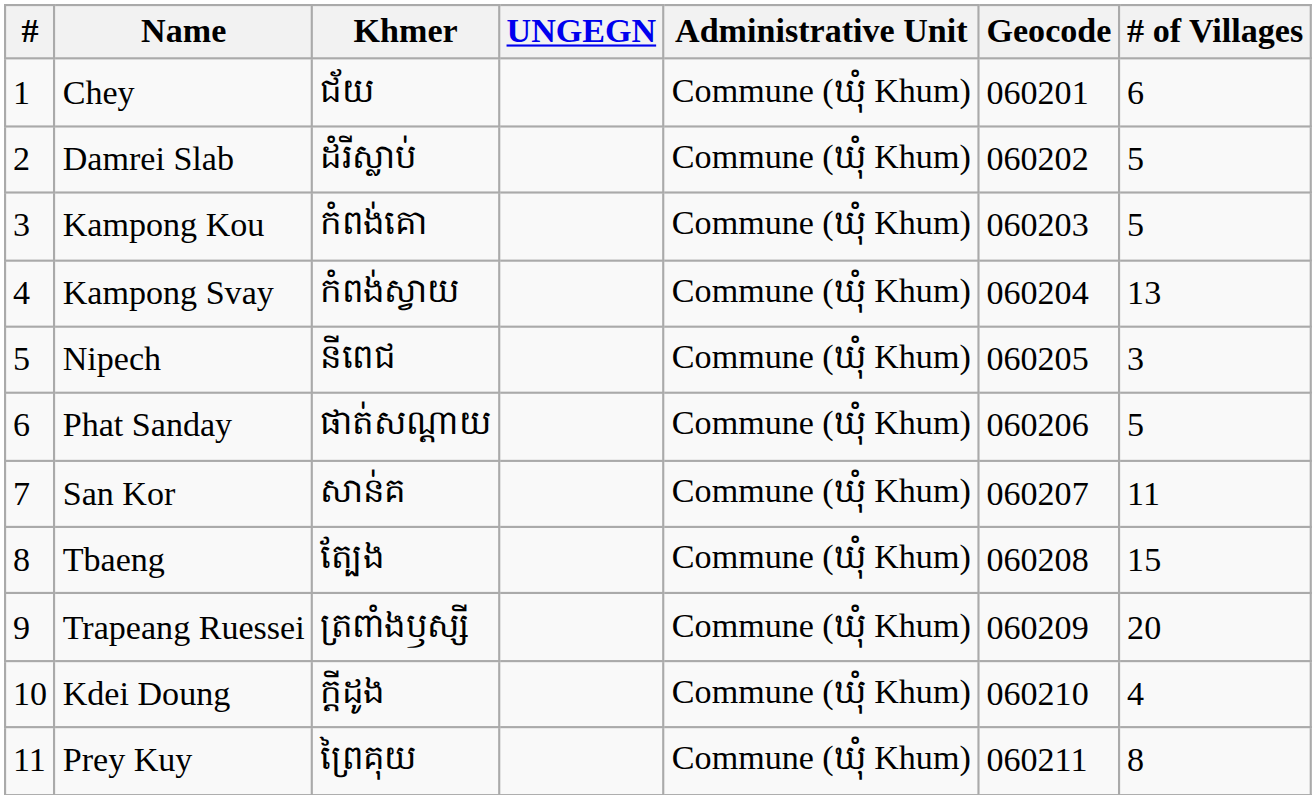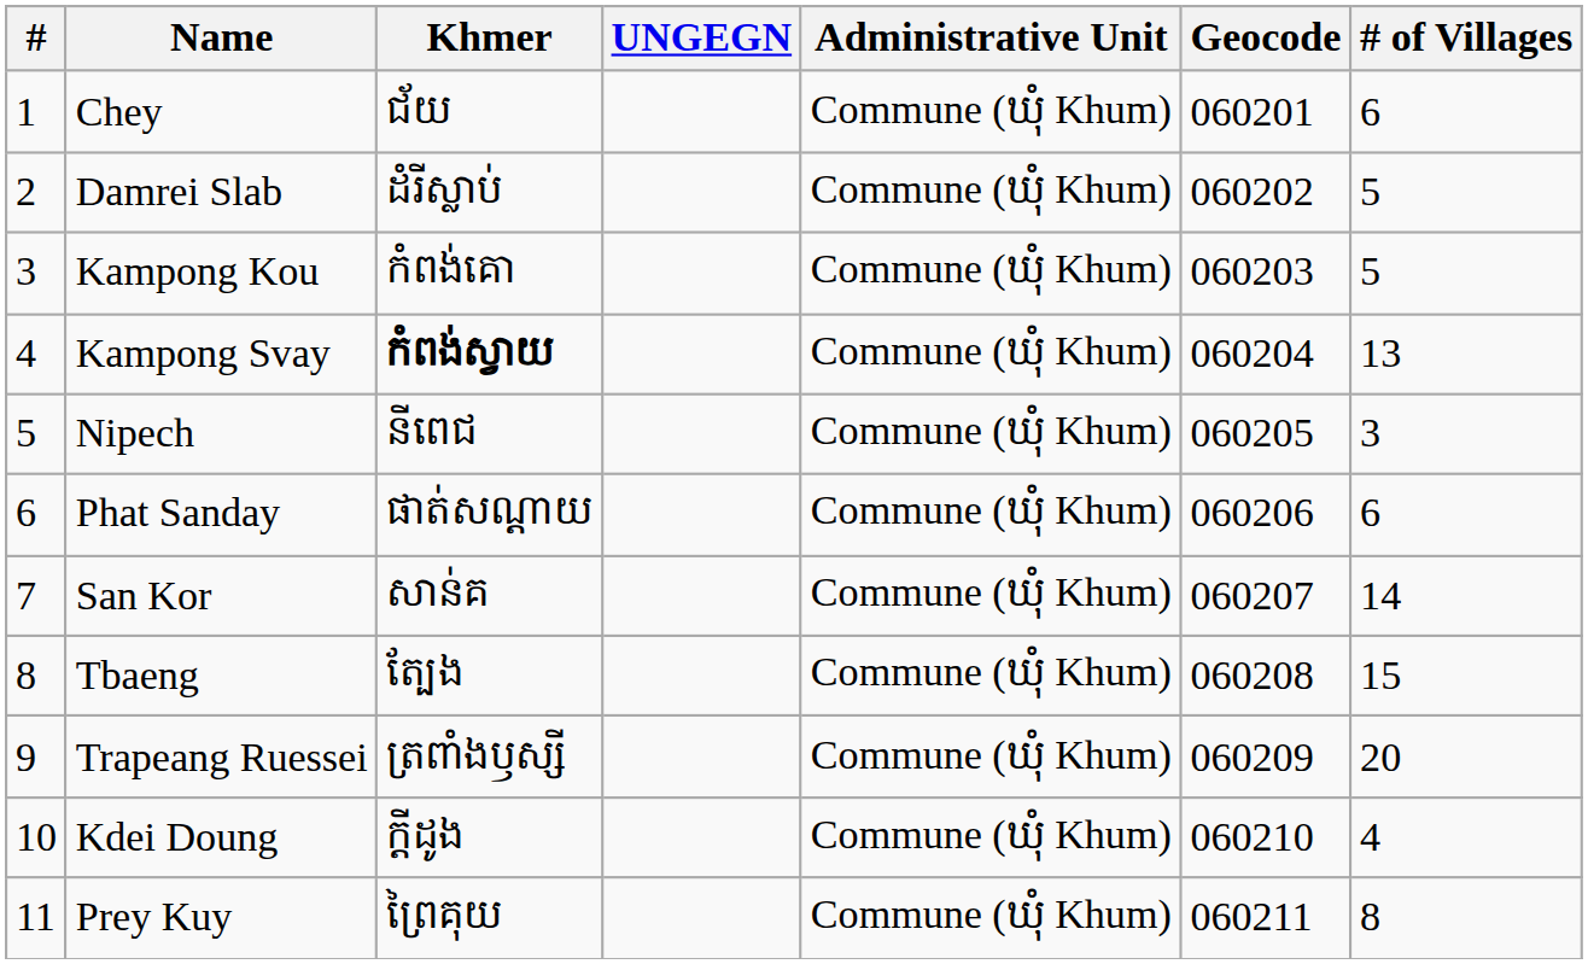Kampong Svay | Khmer: normal -> bold
Phat Sanday | # of Villages: 5 -> 6
San Kor | # of Villages: 11 -> 14
